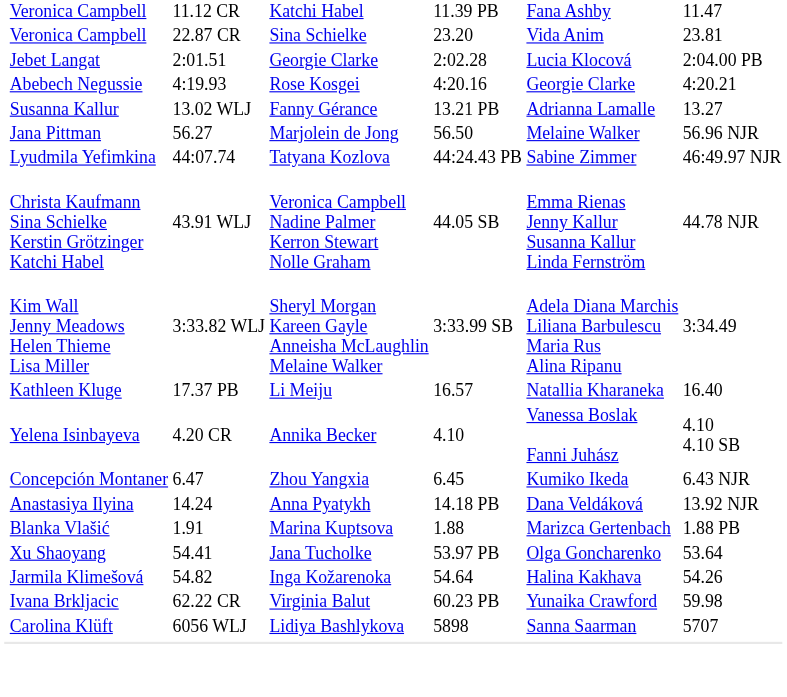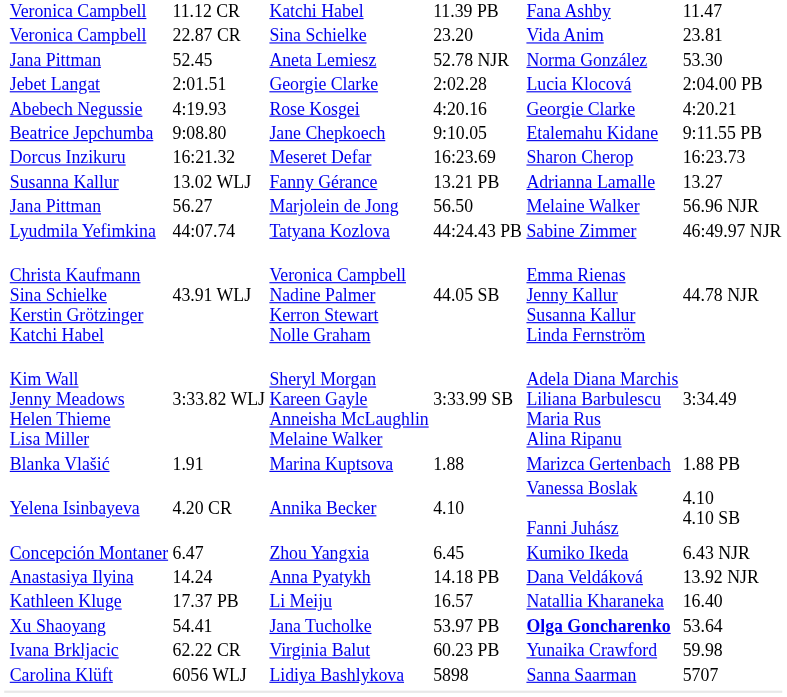+ row: Jana Pittman | 52.45 | Aneta Lemiesz | 52.78 NJR | Norma González | 53.30
+ row: Beatrice Jepchumba | 9:08.80 | Jane Chepkoech | 9:10.05 | Etalemahu Kidane | 9:11.55 PB
+ row: Dorcus Inzikuru | 16:21.32 | Meseret Defar | 16:23.69 | Sharon Cherop | 16:23.73
rows swapped: Marina Kuptsova <-> Li Meiju
Jana Tucholke | column 6: normal -> bold
- row: Jarmila Klimešová | 54.82 | Inga Kožarenoka | 54.64 | Halina Kakhava | 54.26
